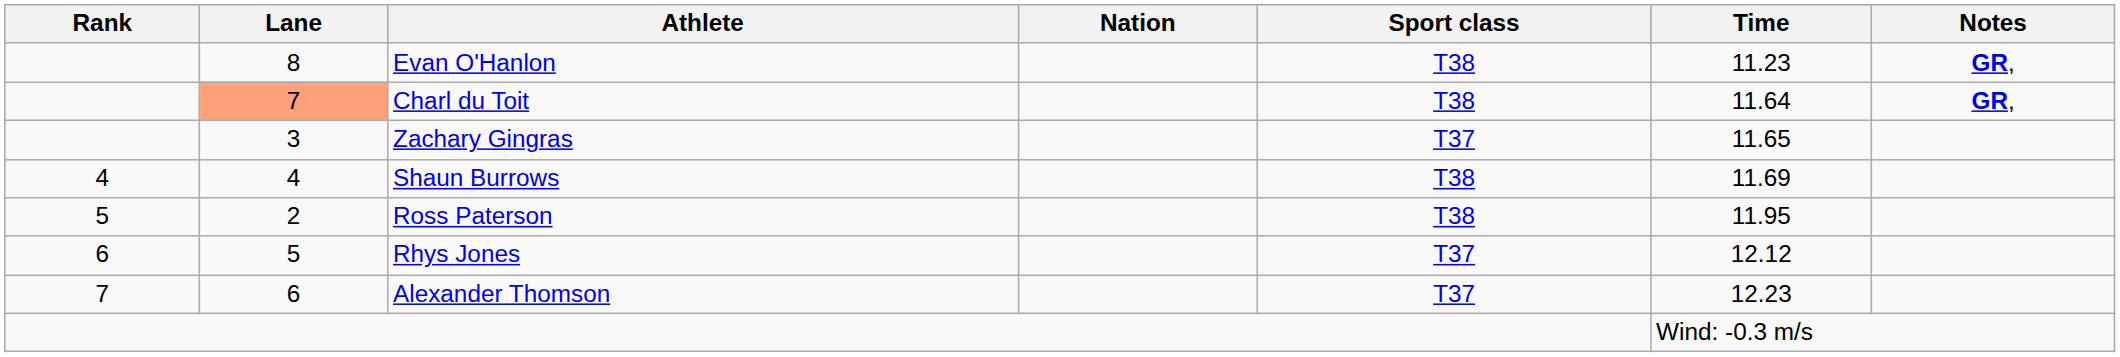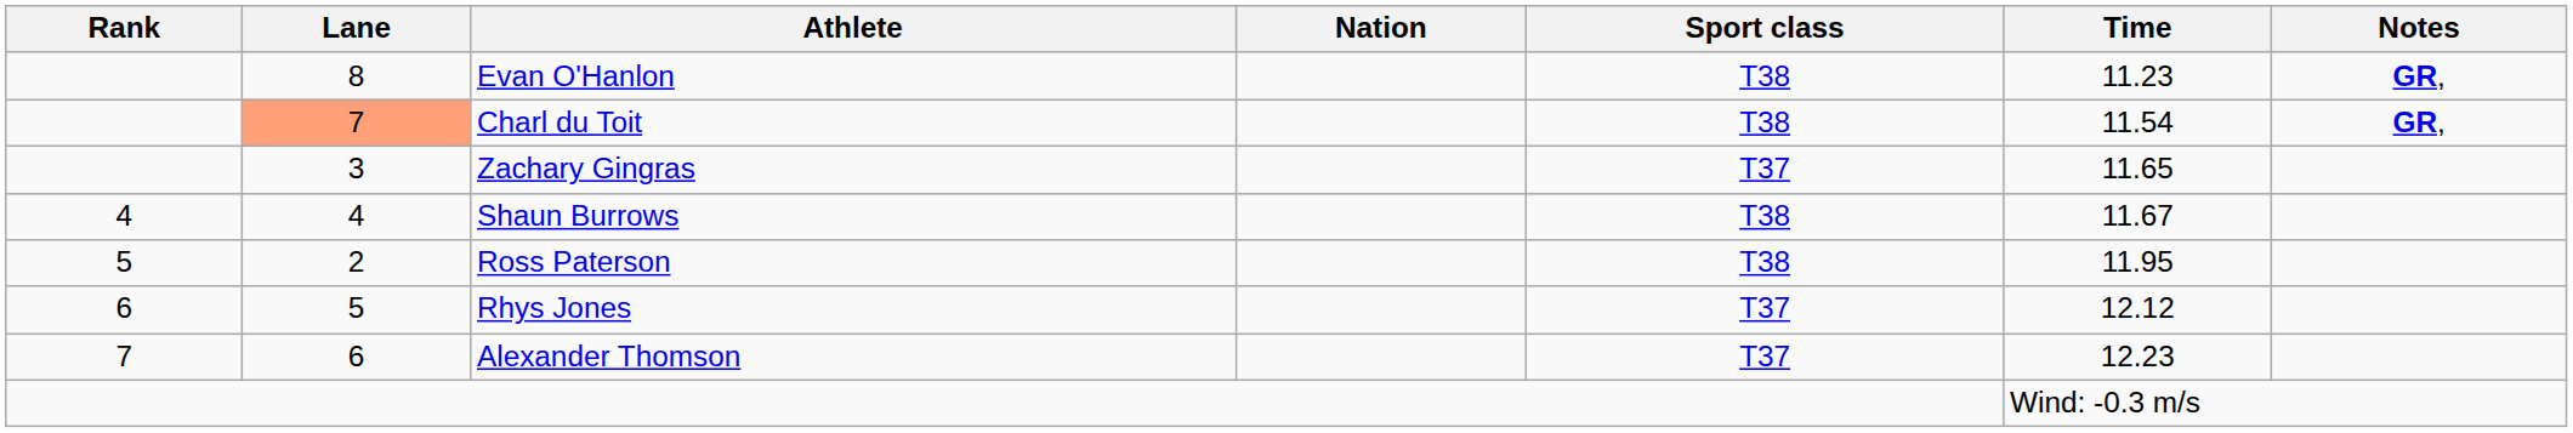Charl du Toit | Time: 11.64 -> 11.54
Shaun Burrows | Time: 11.69 -> 11.67
